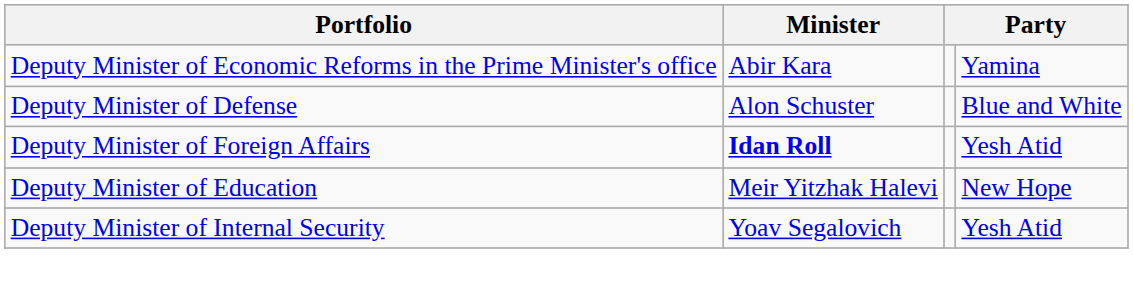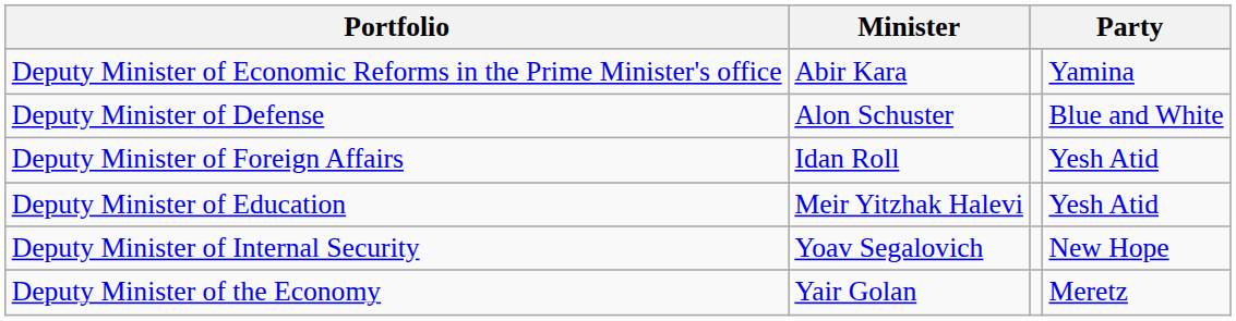Deputy Minister of Foreign Affairs | Minister: bold -> normal
Deputy Minister of Education | column 4: New Hope -> Yesh Atid
Deputy Minister of Internal Security | column 4: Yesh Atid -> New Hope
+ row: Deputy Minister of the Economy | Yair Golan | Meretz
